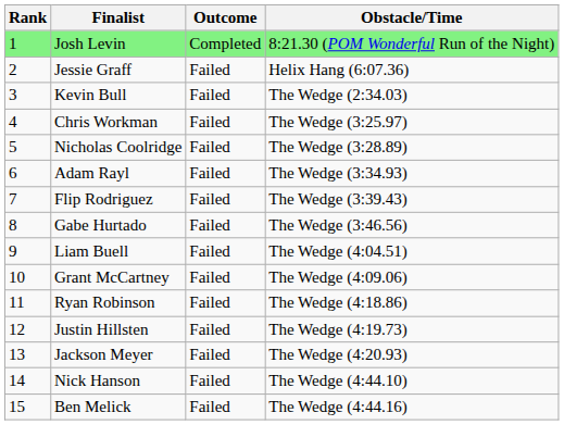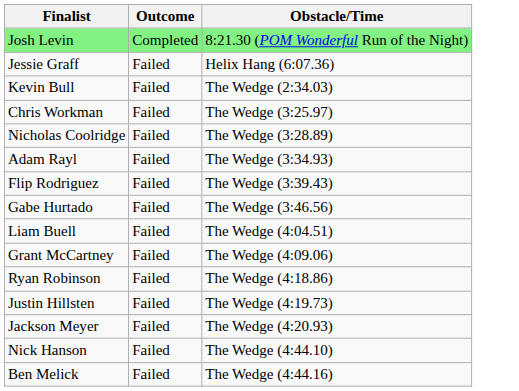- column: Rank | 1 | 2 | 3 | 4 | 5 | 6 | 7 | 8 | 9 | 10 | 11 | 12 | 13 | 14 | 15
